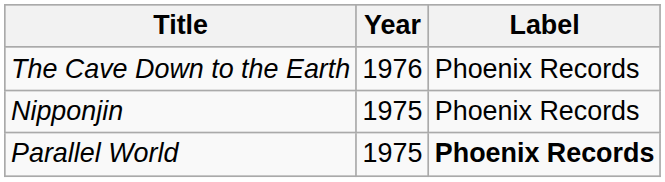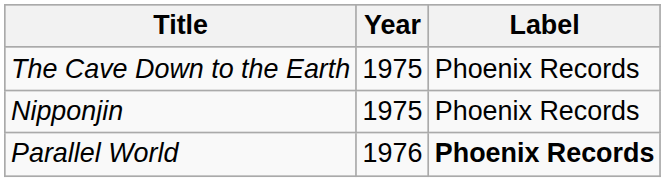The Cave Down to the Earth | Year: 1976 -> 1975
Parallel World | Year: 1975 -> 1976
